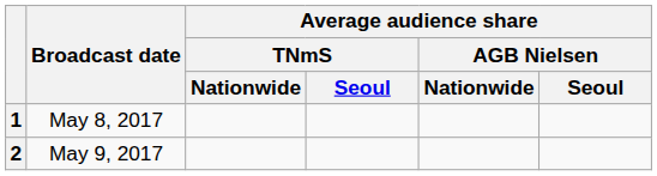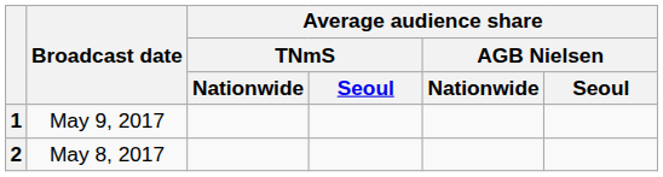1 | Broadcast date: May 8, 2017 -> May 9, 2017
2 | Broadcast date: May 9, 2017 -> May 8, 2017
